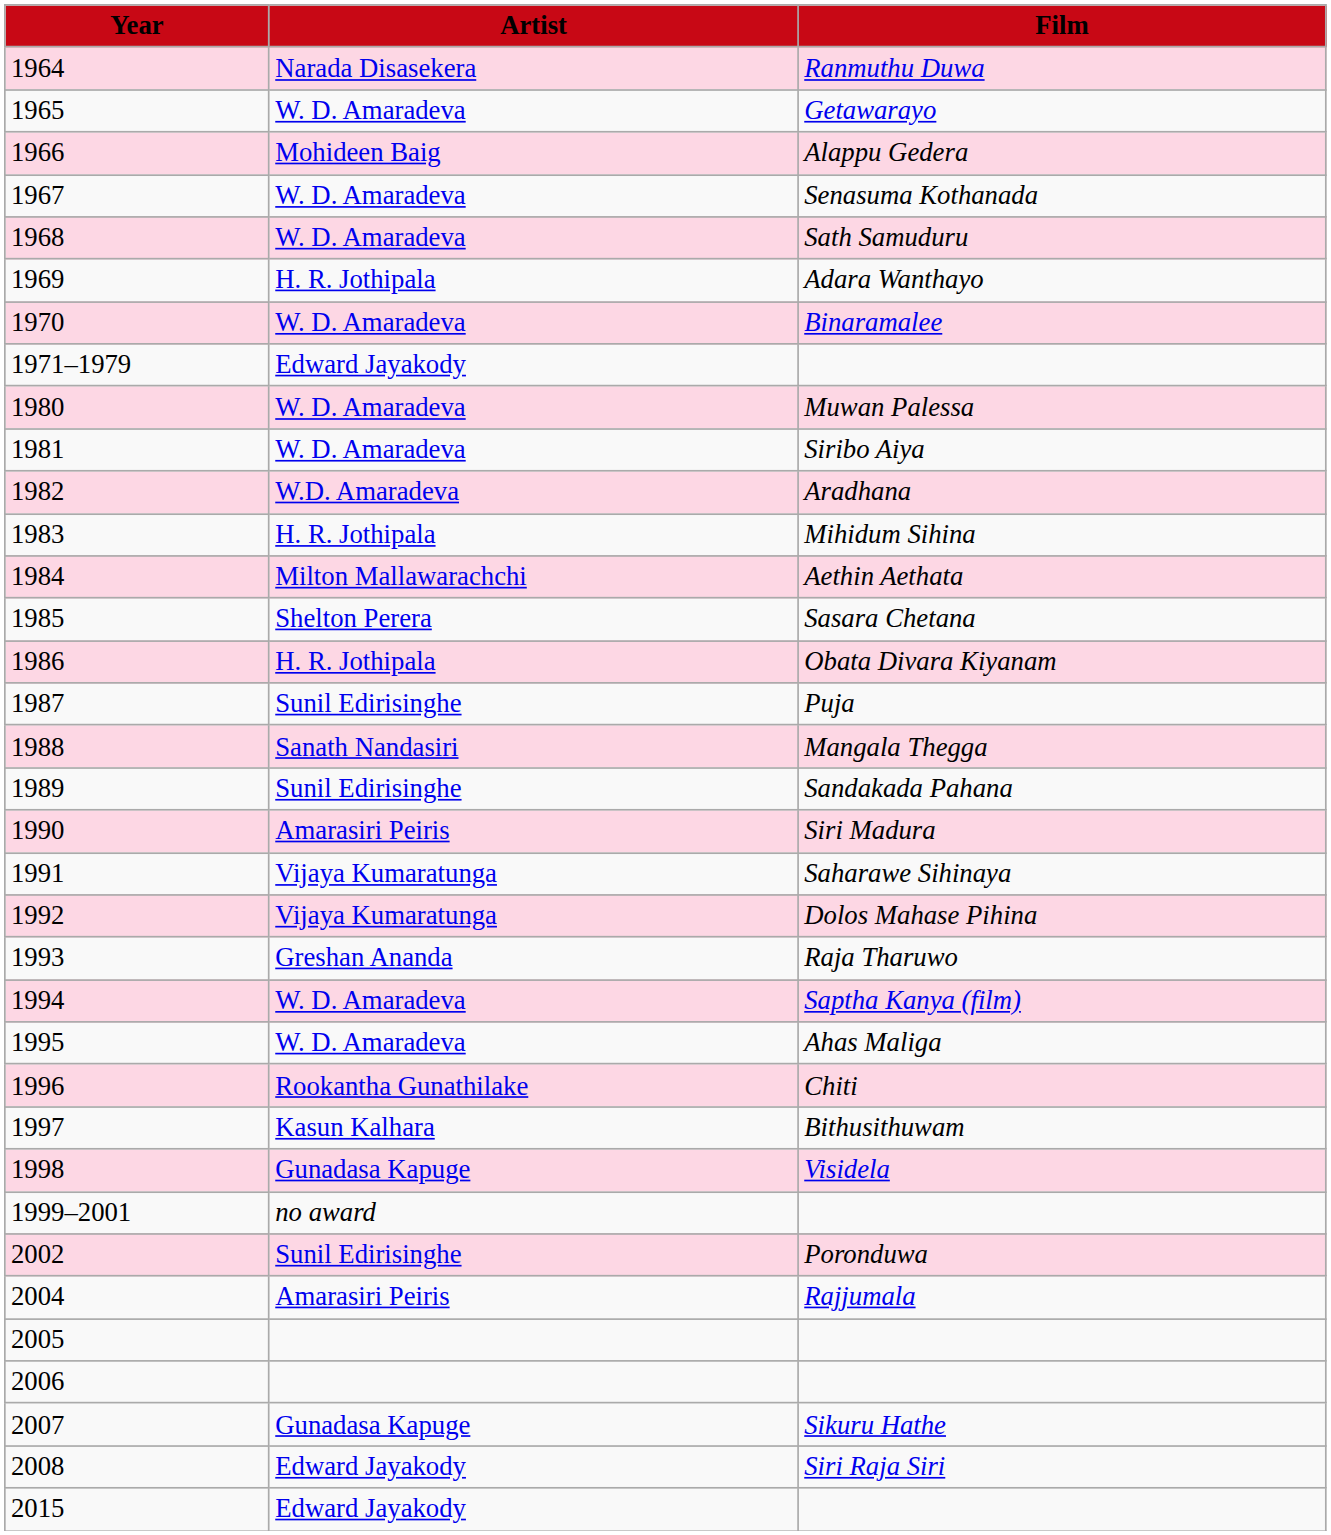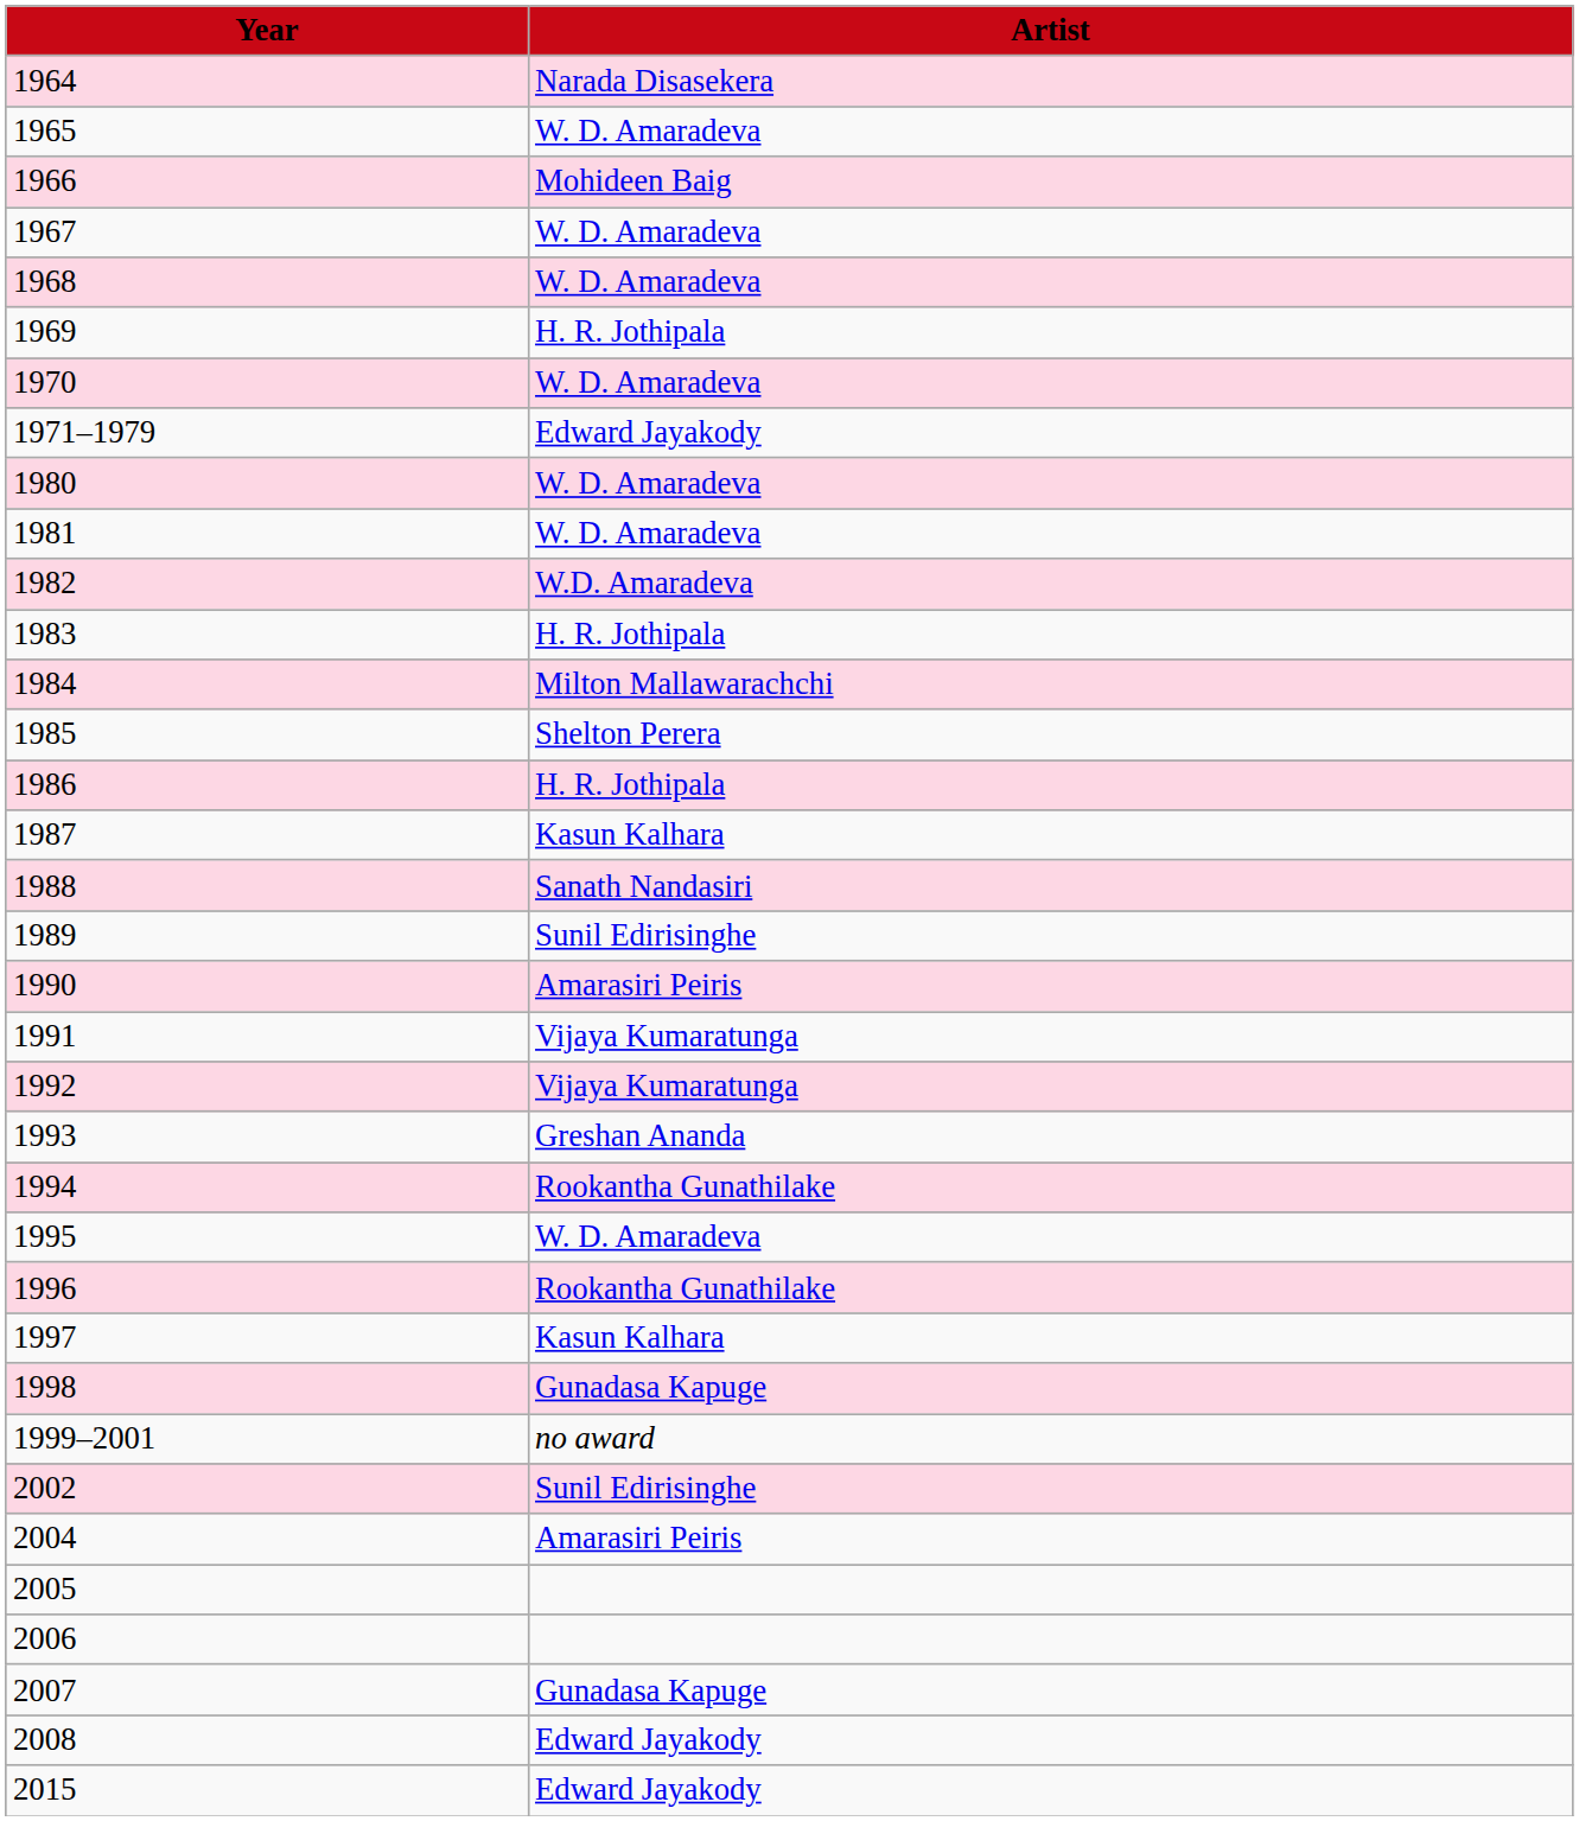- column: Film | Ranmuthu Duwa | Getawarayo | Alappu Gedera | Senasuma Kothanada | Sath Samuduru | Adara Wanthayo | Binaramalee | Muwan Palessa | Siribo Aiya | Aradhana | Mihidum Sihina | Aethin Aethata | Sasara Chetana | Obata Divara Kiyanam | Puja | Mangala Thegga | Sandakada Pahana | Siri Madura | Saharawe Sihinaya | Dolos Mahase Pihina | Raja Tharuwo | Saptha Kanya (film) | Ahas Maliga | Chiti | Bithusithuwam | Visidela | Poronduwa | Rajjumala | Sikuru Hathe | Siri Raja Siri
1987 | Artist: Sunil Edirisinghe -> Kasun Kalhara
1994 | Artist: W. D. Amaradeva -> Rookantha Gunathilake
